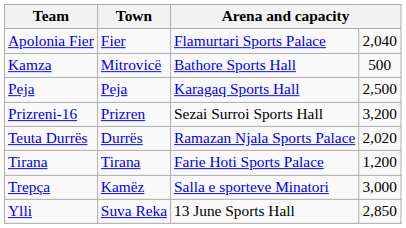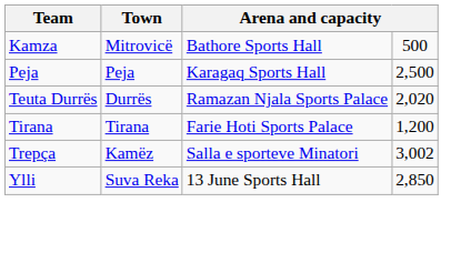- row: Apolonia Fier | Fier | Flamurtari Sports Palace | 2,040
- row: Prizreni-16 | Prizren | Sezai Surroi Sports Hall | 3,200
Trepça | column 4: 3,000 -> 3,002
